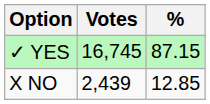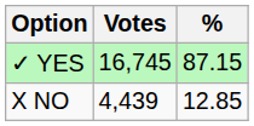X NO | Votes: 2,439 -> 4,439
